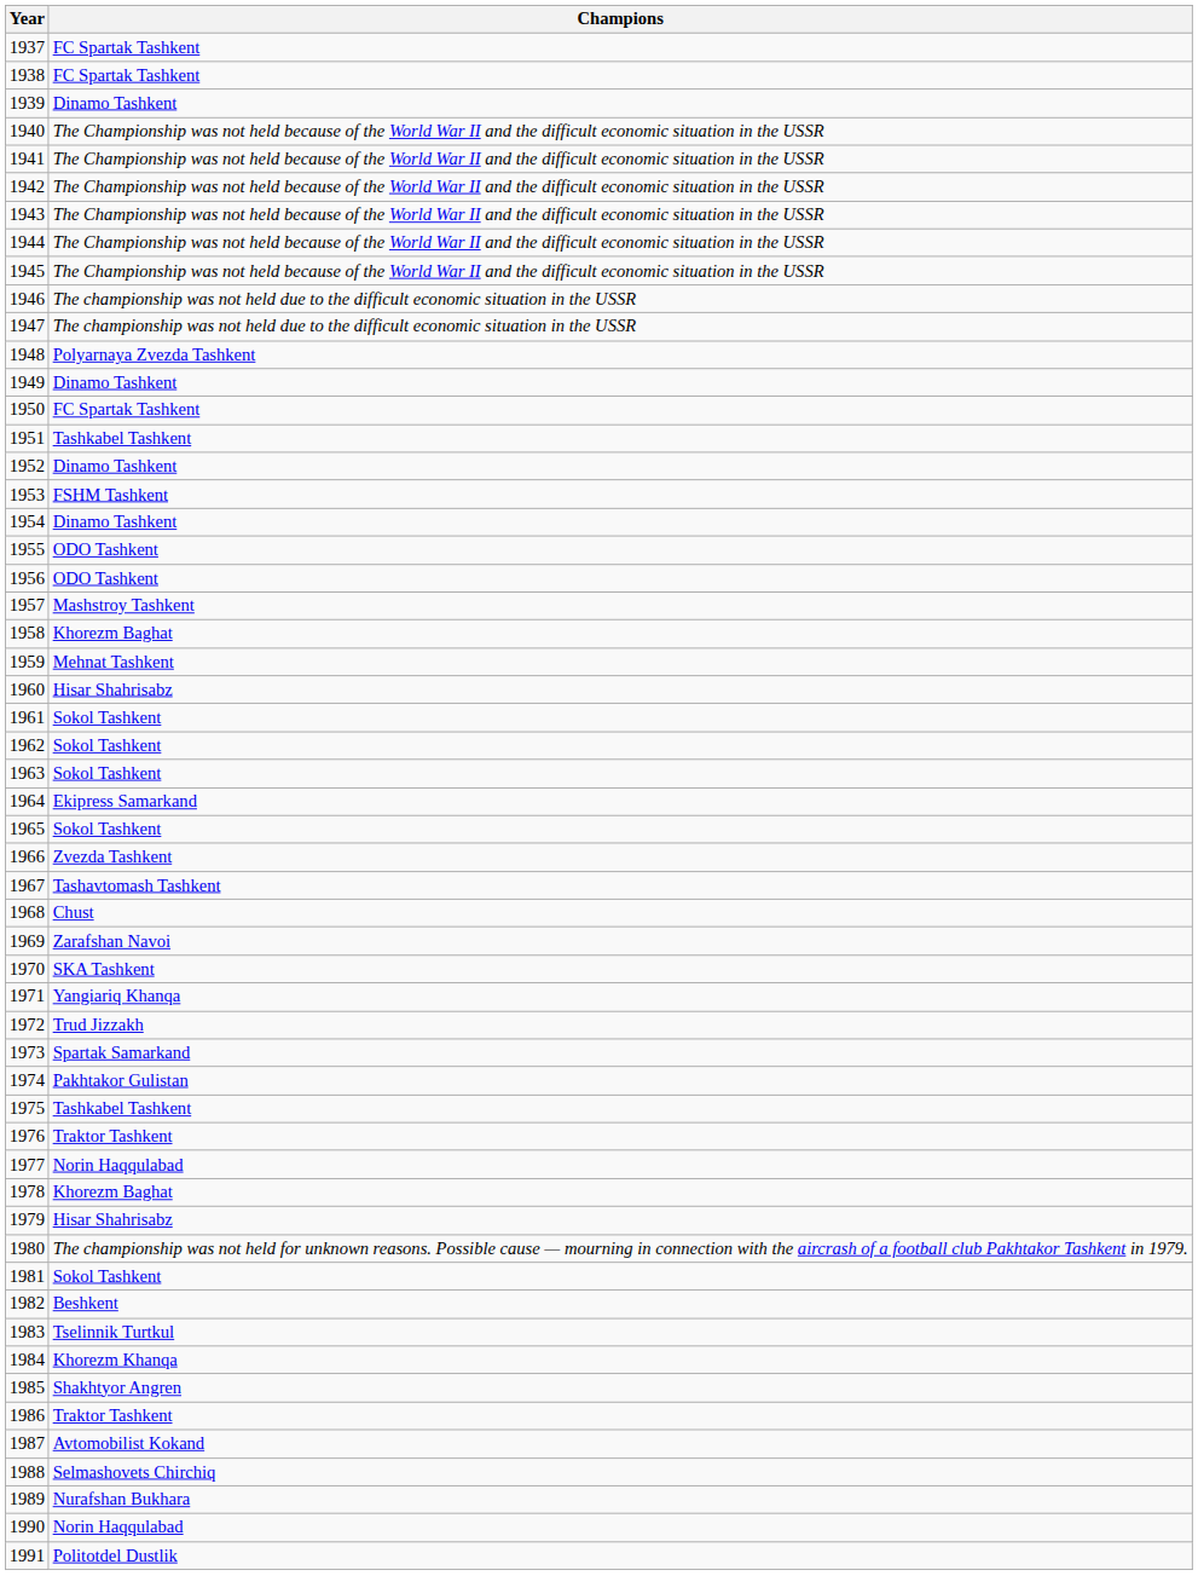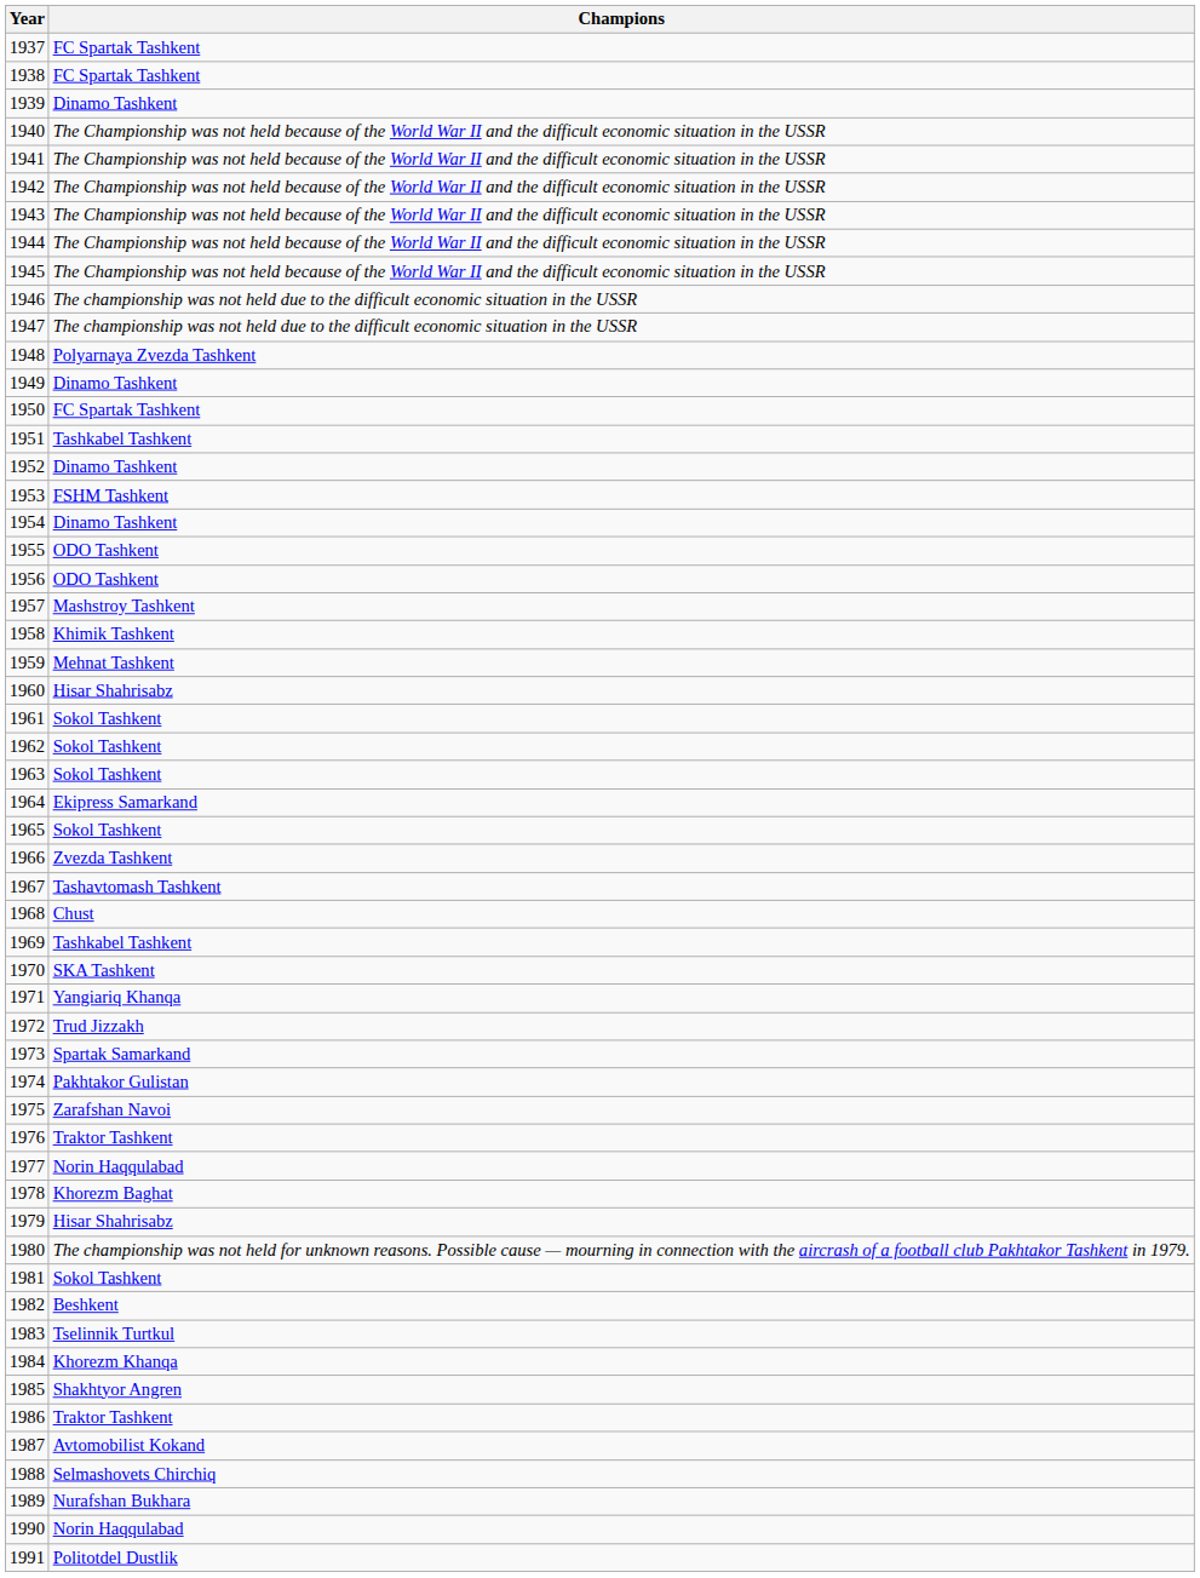1958 | Champions: Khorezm Baghat -> Khimik Tashkent
1969 | Champions: Zarafshan Navoi -> Tashkabel Tashkent
1975 | Champions: Tashkabel Tashkent -> Zarafshan Navoi
